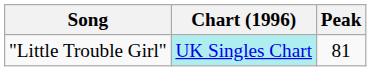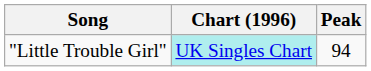"Little Trouble Girl" | Peak: 81 -> 94
